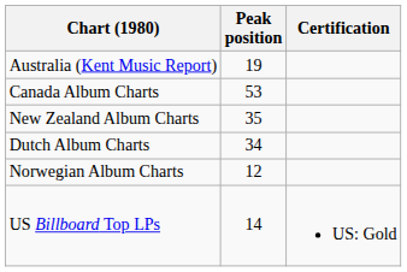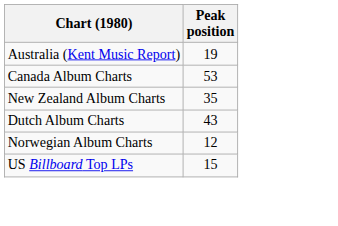- column: Certification | US: Gold
Dutch Album Charts | Peak position: 34 -> 43
US Billboard Top LPs | Peak position: 14 -> 15
